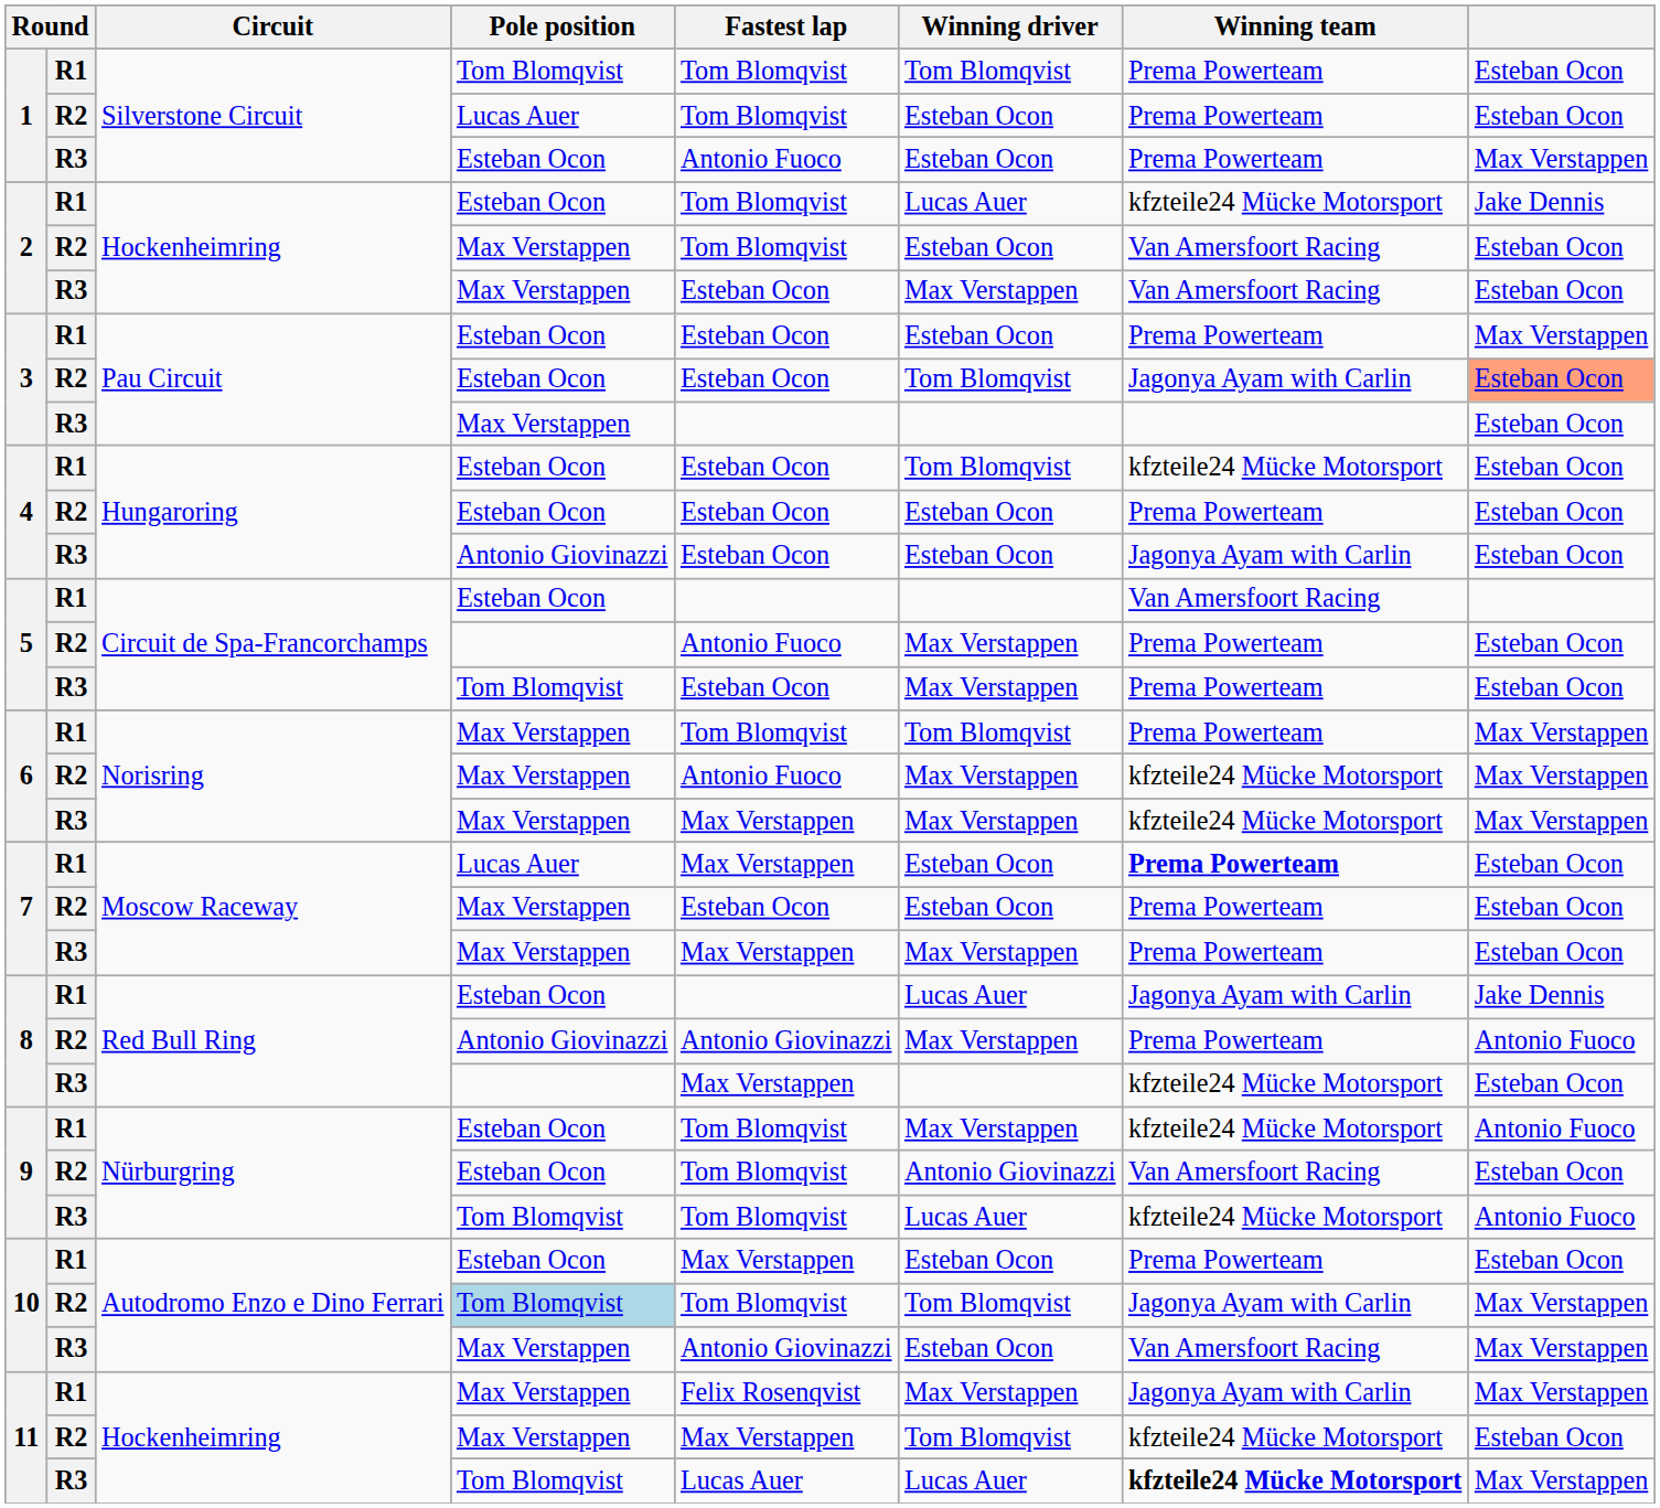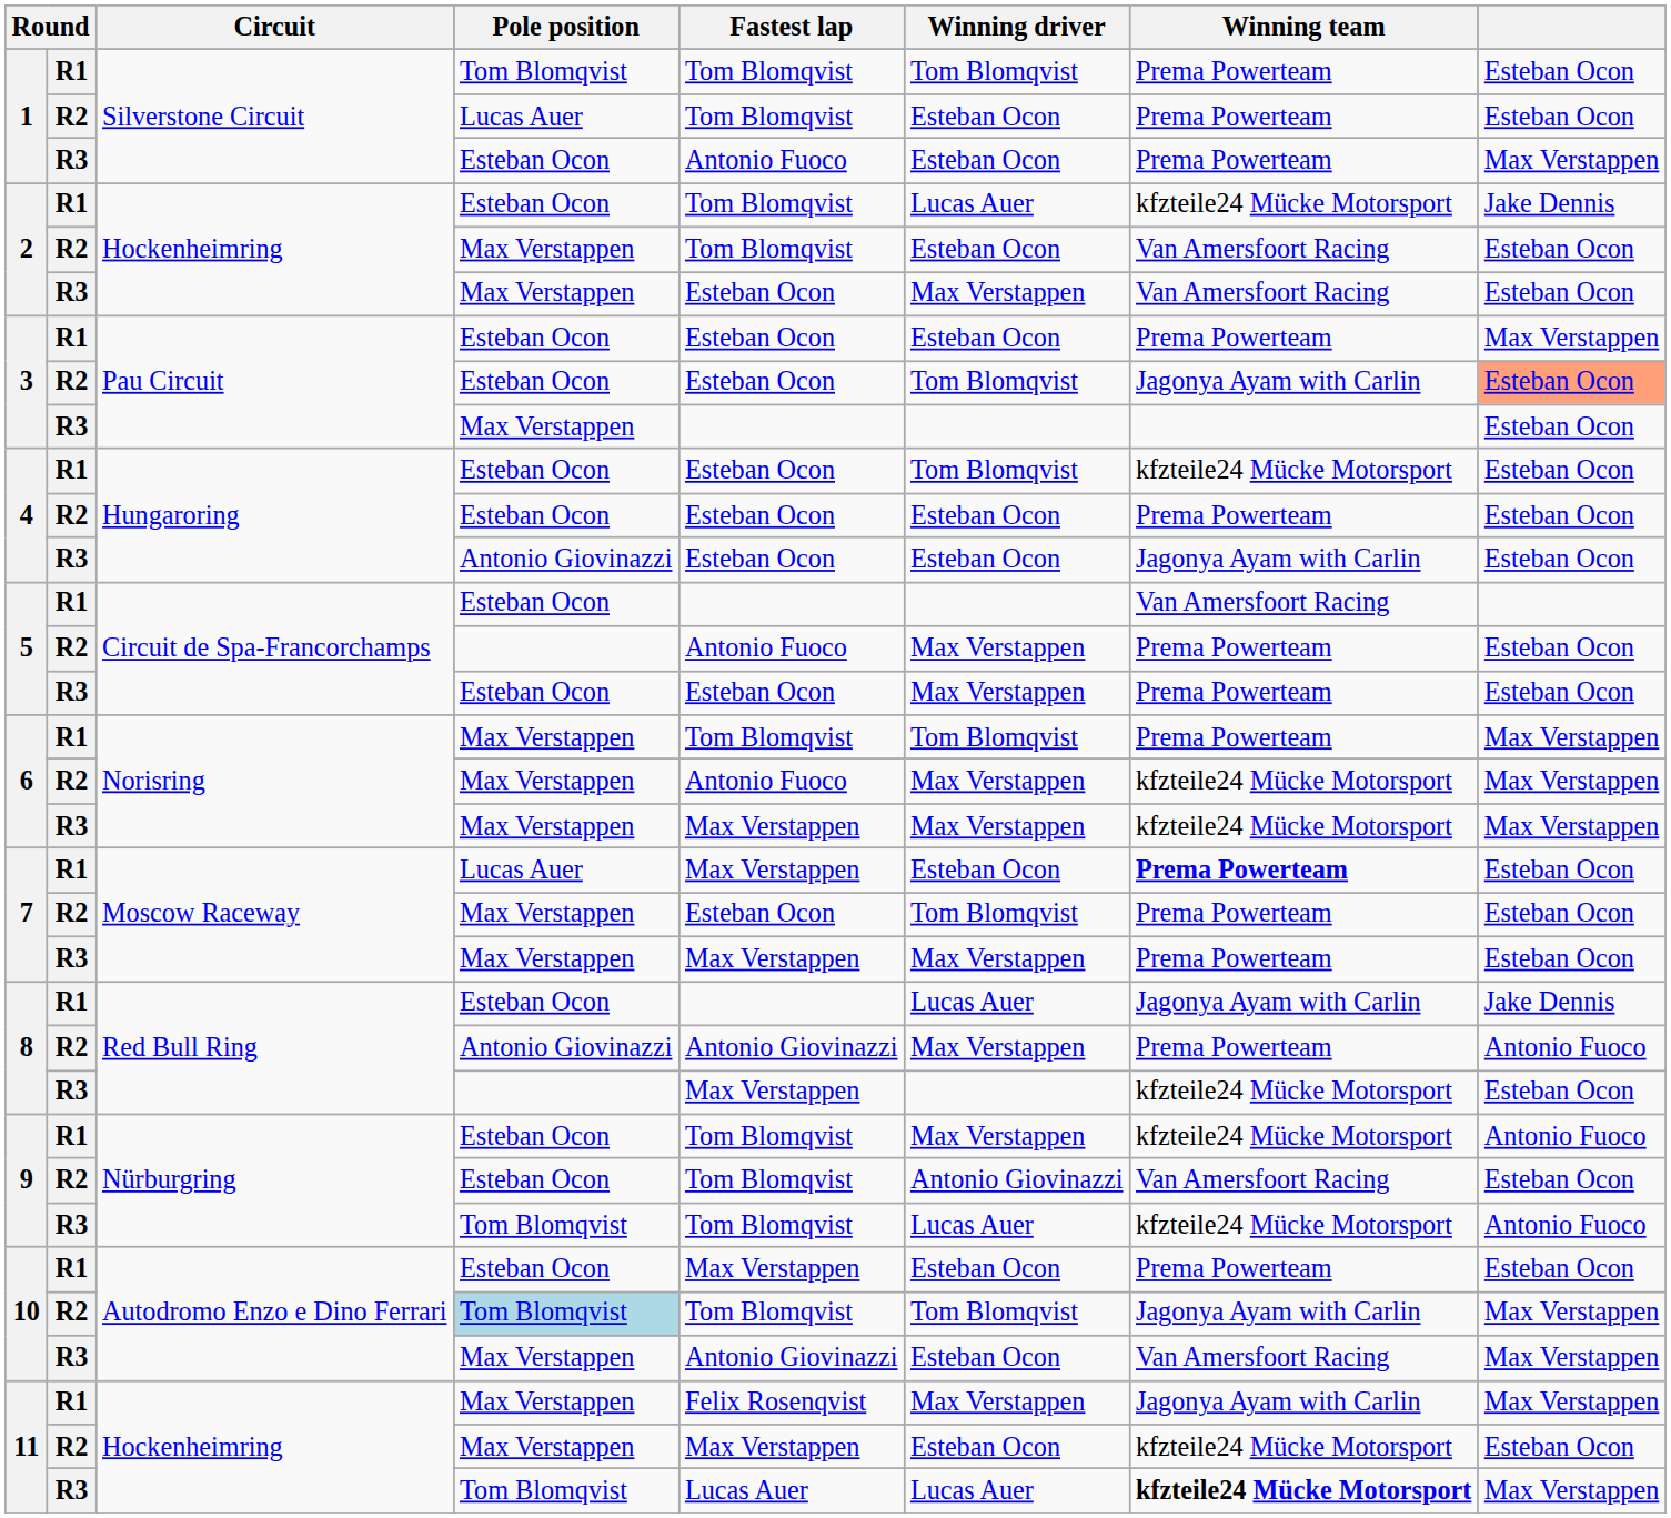5 / R3 | Pole position: Tom Blomqvist -> Esteban Ocon
7 / R2 | Winning driver: Esteban Ocon -> Tom Blomqvist
11 / R2 | Winning driver: Tom Blomqvist -> Esteban Ocon
